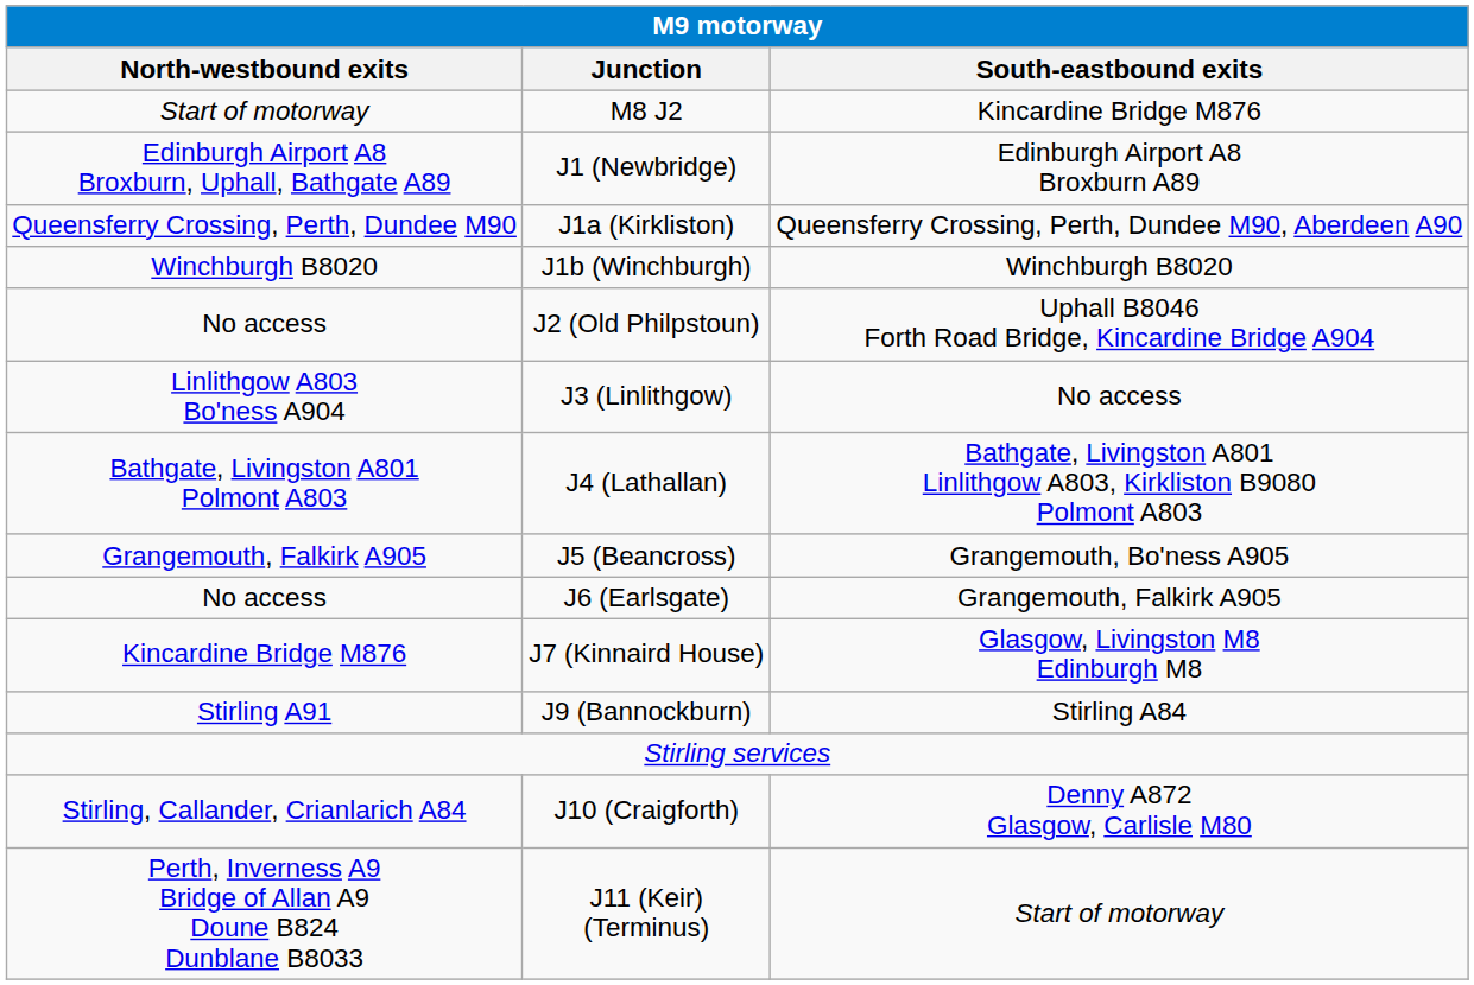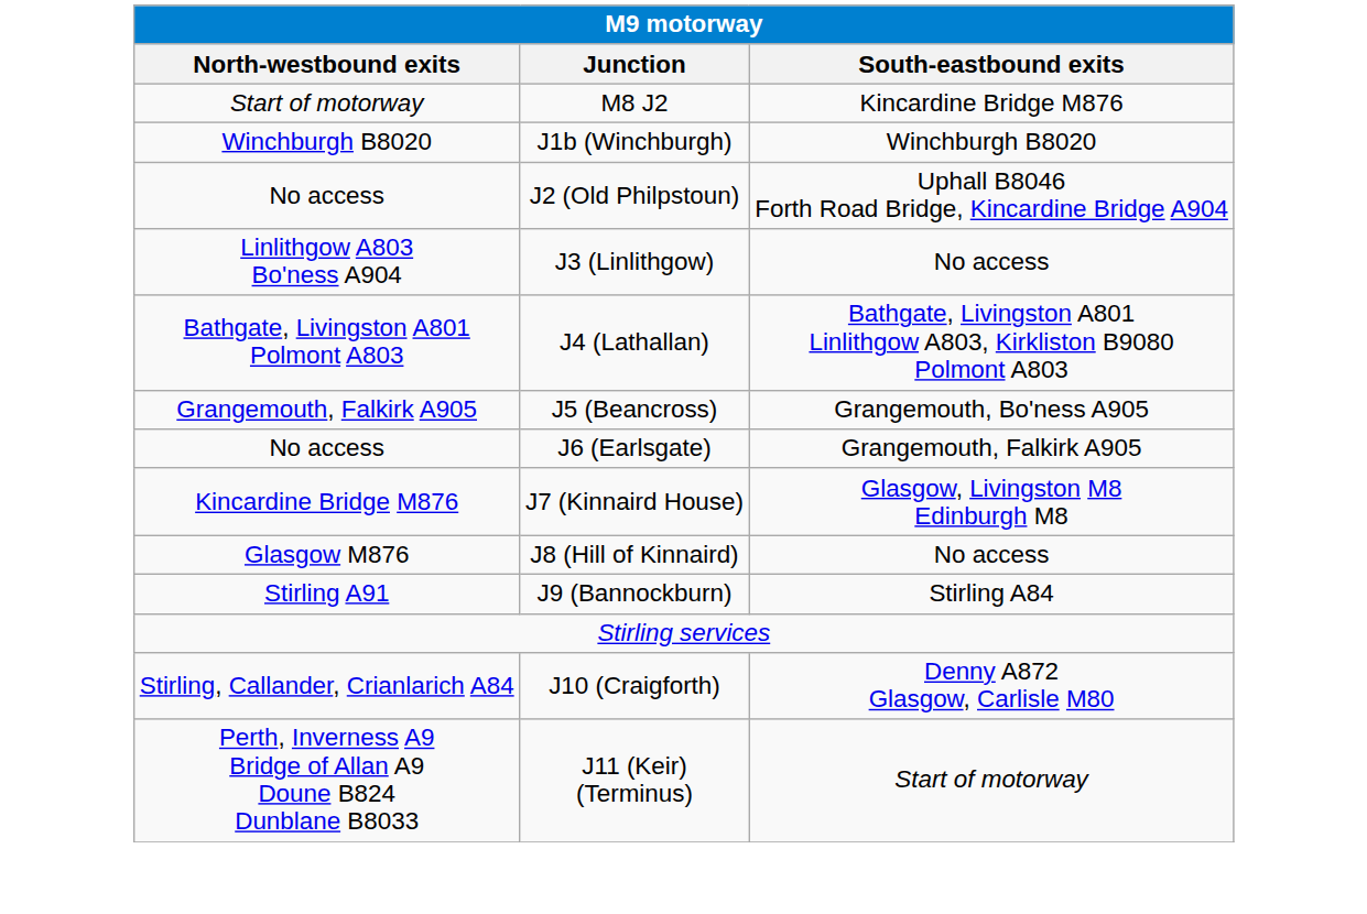- row: Edinburgh Airport A8 Broxburn, Uphall, Bathgate A89 | J1 (Newbridge) | Edinburgh Airport A8 Broxburn A89
- row: Queensferry Crossing, Perth, Dundee M90 | J1a (Kirkliston) | Queensferry Crossing, Perth, Dundee M90, Aberdeen A90
+ row: Glasgow M876 | J8 (Hill of Kinnaird) | No access
